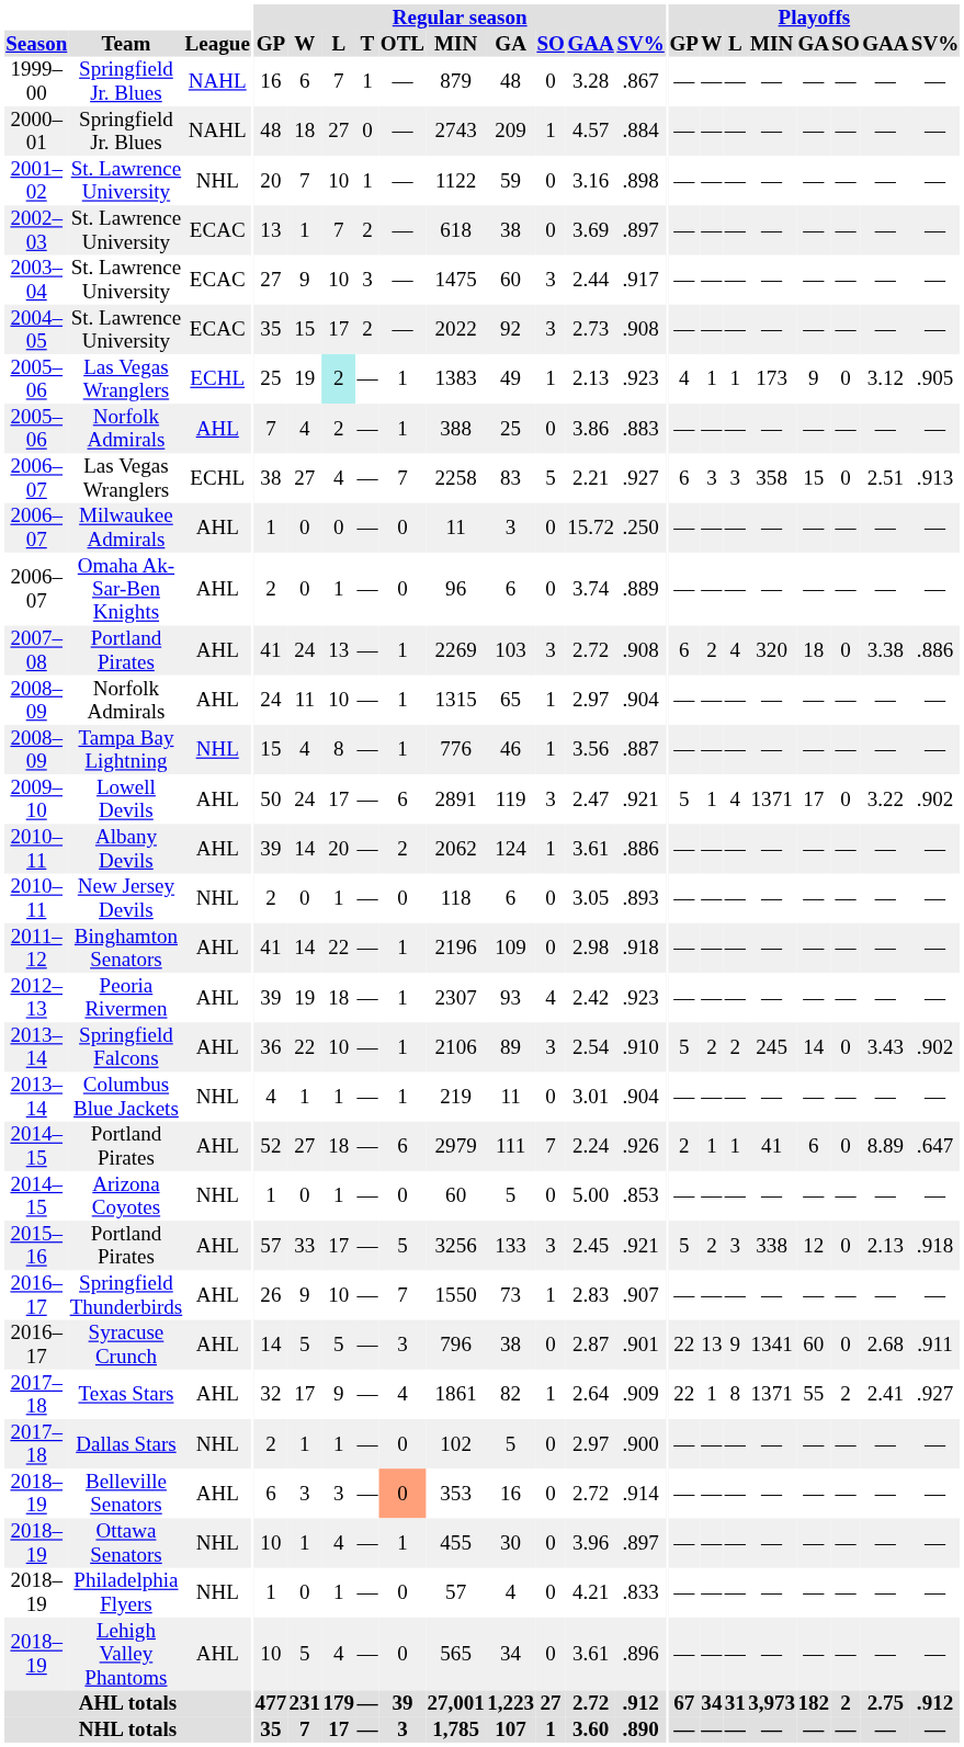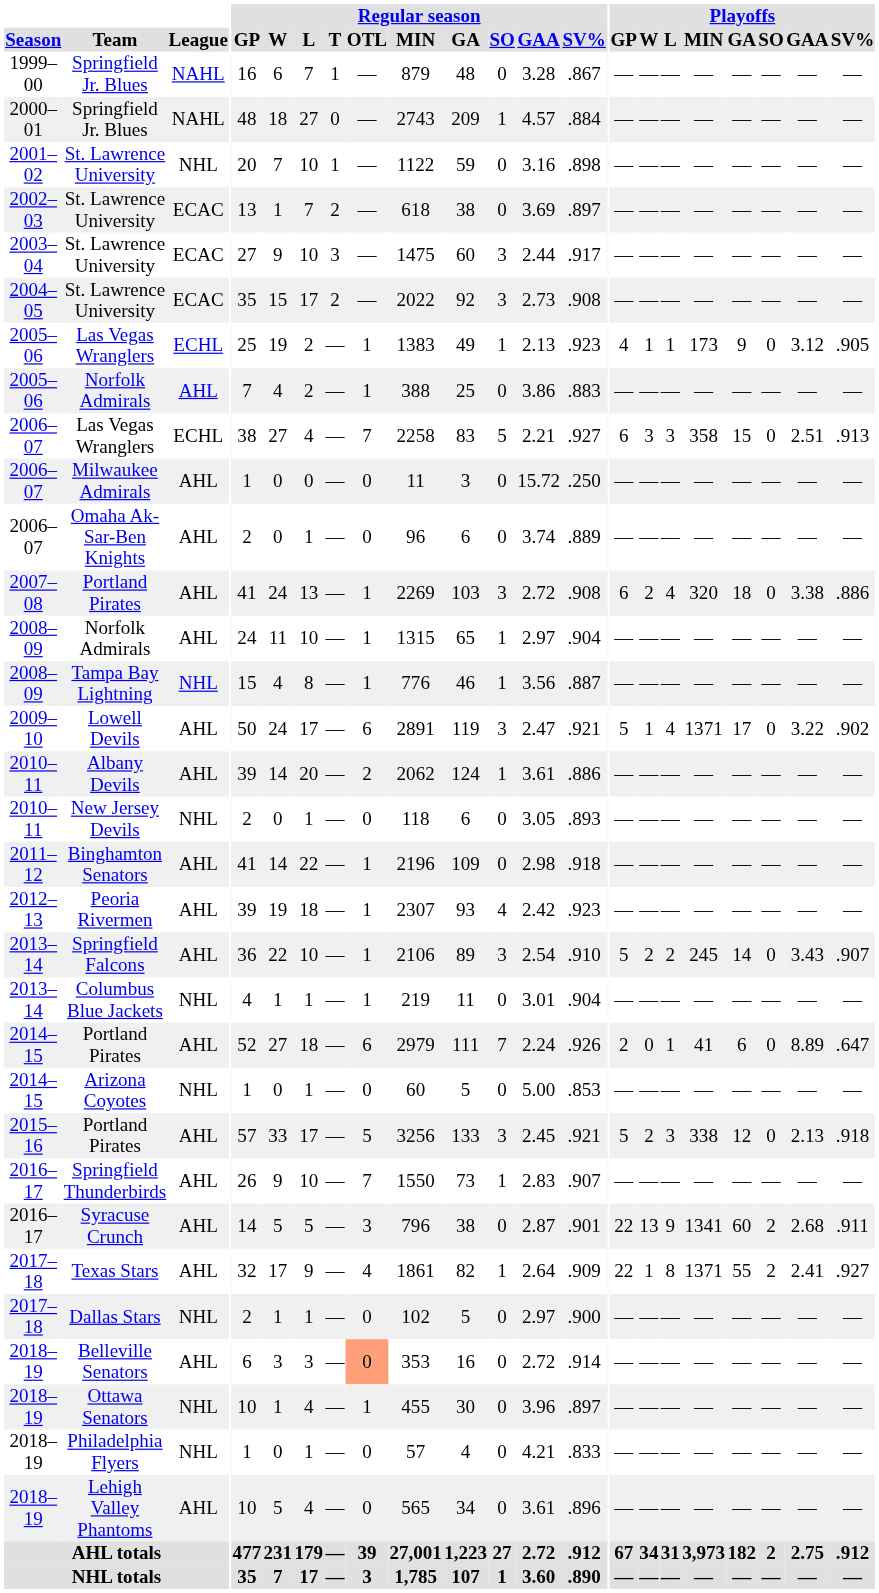2005–06 / Las Vegas Wranglers | Regular season / L: paleturquoise background -> no background
Springfield Falcons | Playoffs / SV%: .902 -> .907
2014–15 / Portland Pirates | Playoffs / W: 1 -> 0
Syracuse Crunch | Playoffs / SO: 0 -> 2
